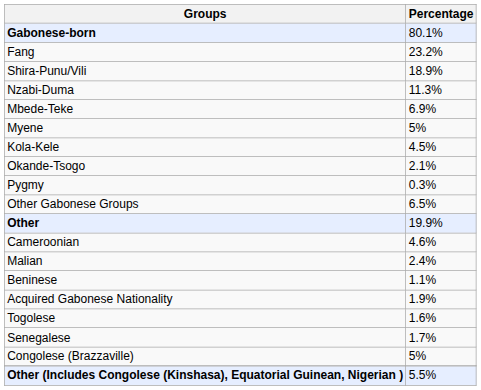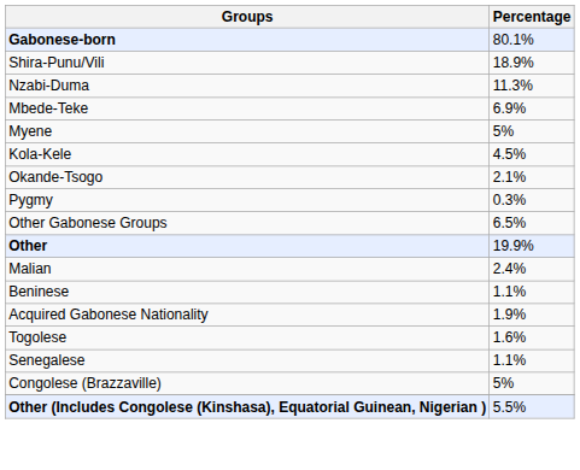- row: Fang | 23.2%
- row: Cameroonian | 4.6%
Senegalese | Percentage: 1.7% -> 1.1%
